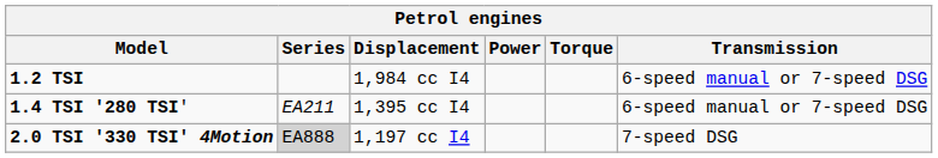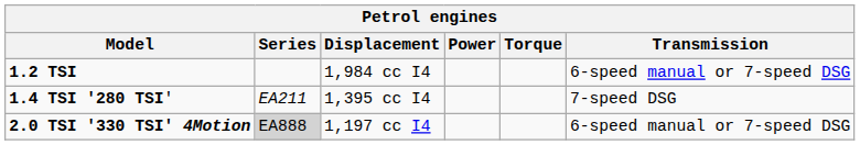1.4 TSI '280 TSI' | Transmission: 6-speed manual or 7-speed DSG -> 7-speed DSG
2.0 TSI '330 TSI' 4Motion | Transmission: 7-speed DSG -> 6-speed manual or 7-speed DSG
